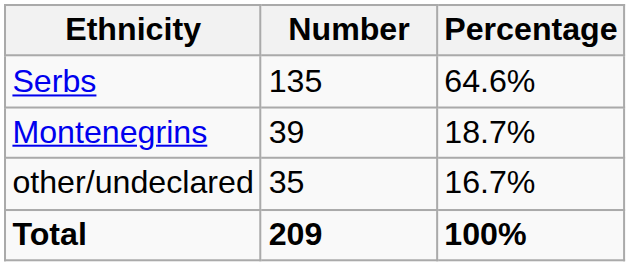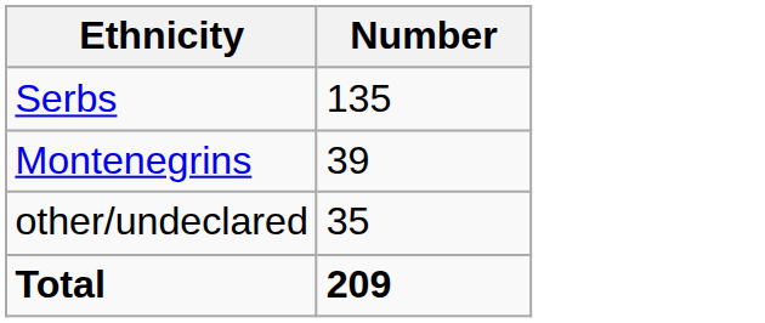- column: Percentage | 64.6% | 18.7% | 16.7% | 100%
